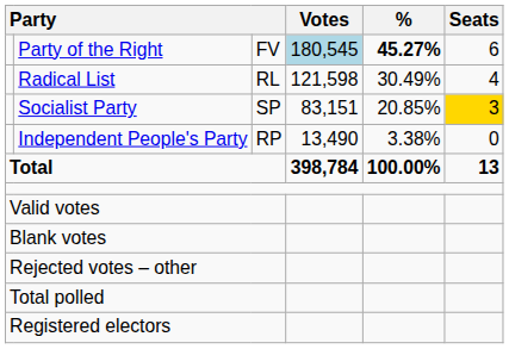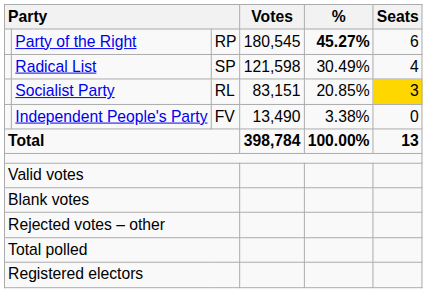Party of the Right | column 3: FV -> RP
Party of the Right | Votes: lightblue background -> no background
Radical List | column 3: RL -> SP
Socialist Party | column 3: SP -> RL
Independent People's Party | column 3: RP -> FV
